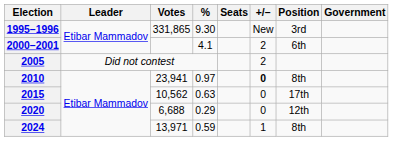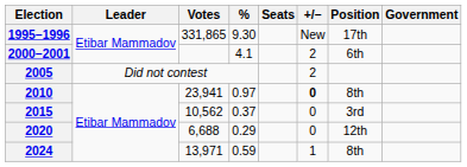1995–1996 | Position: 3rd -> 17th
2015 | %: 0.63 -> 0.37
2015 | Position: 17th -> 3rd
